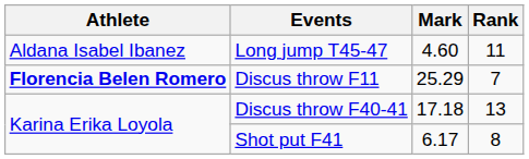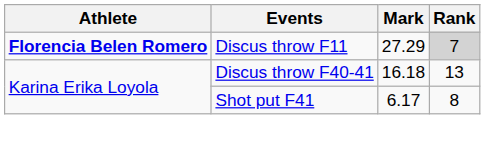- row: Aldana Isabel Ibanez | Long jump T45-47 | 4.60 | 11
Discus throw F11 | Mark: 25.29 -> 27.29
Discus throw F11 | Rank: no background -> lightgrey background
Discus throw F40-41 | Mark: 17.18 -> 16.18
